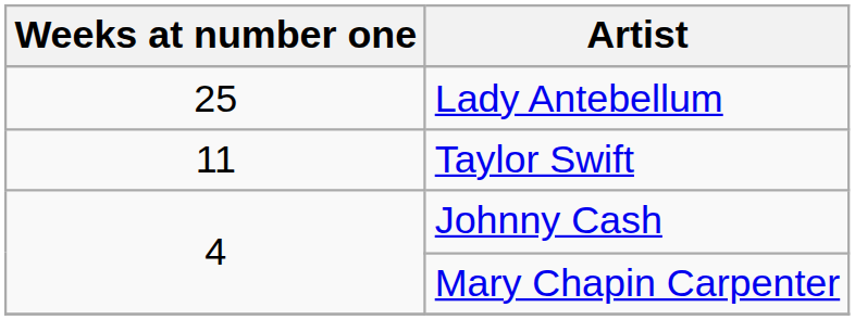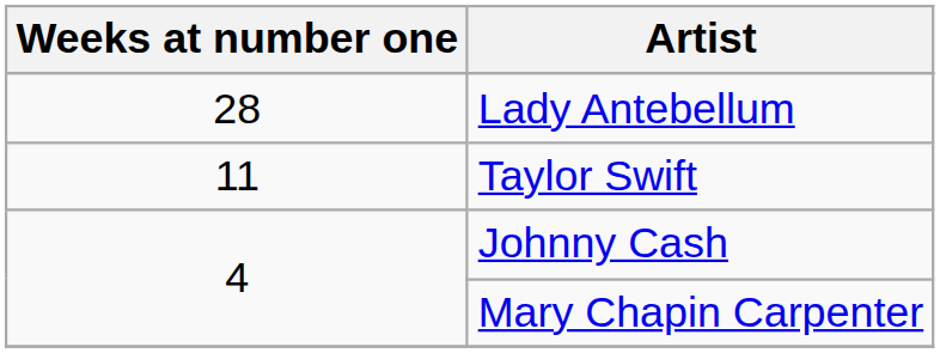Lady Antebellum | Weeks at number one: 25 -> 28
